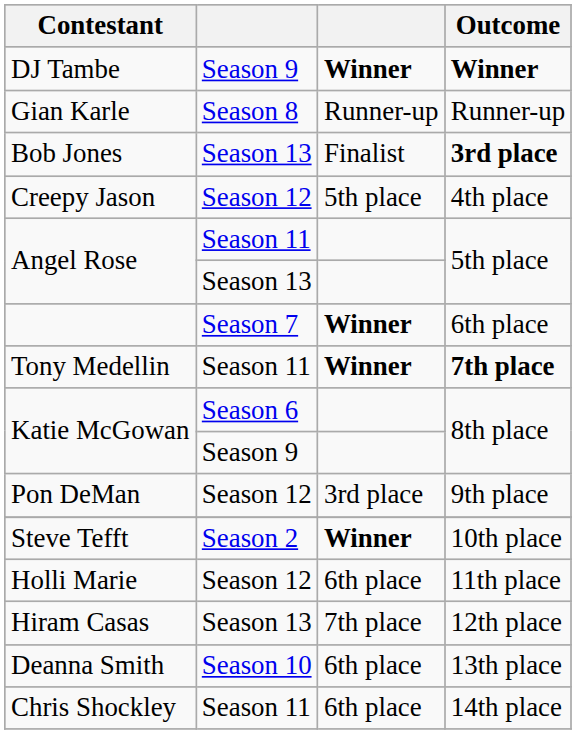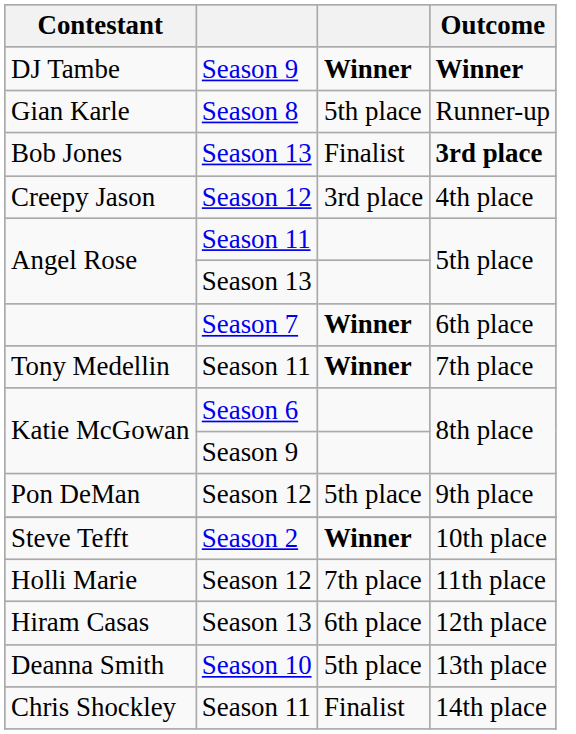Gian Karle | column 3: Runner-up -> 5th place
Creepy Jason | column 3: 5th place -> 3rd place
Tony Medellin | Outcome: bold -> normal
Pon DeMan | column 3: 3rd place -> 5th place
Holli Marie | column 3: 6th place -> 7th place
Hiram Casas | column 3: 7th place -> 6th place
Deanna Smith | column 3: 6th place -> 5th place
Chris Shockley | column 3: 6th place -> Finalist
